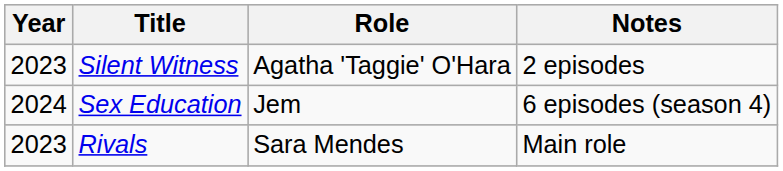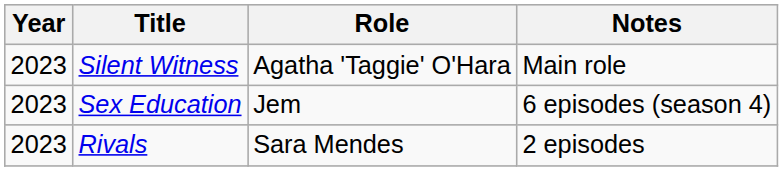Silent Witness | Notes: 2 episodes -> Main role
Sex Education | Year: 2024 -> 2023
Rivals | Notes: Main role -> 2 episodes
